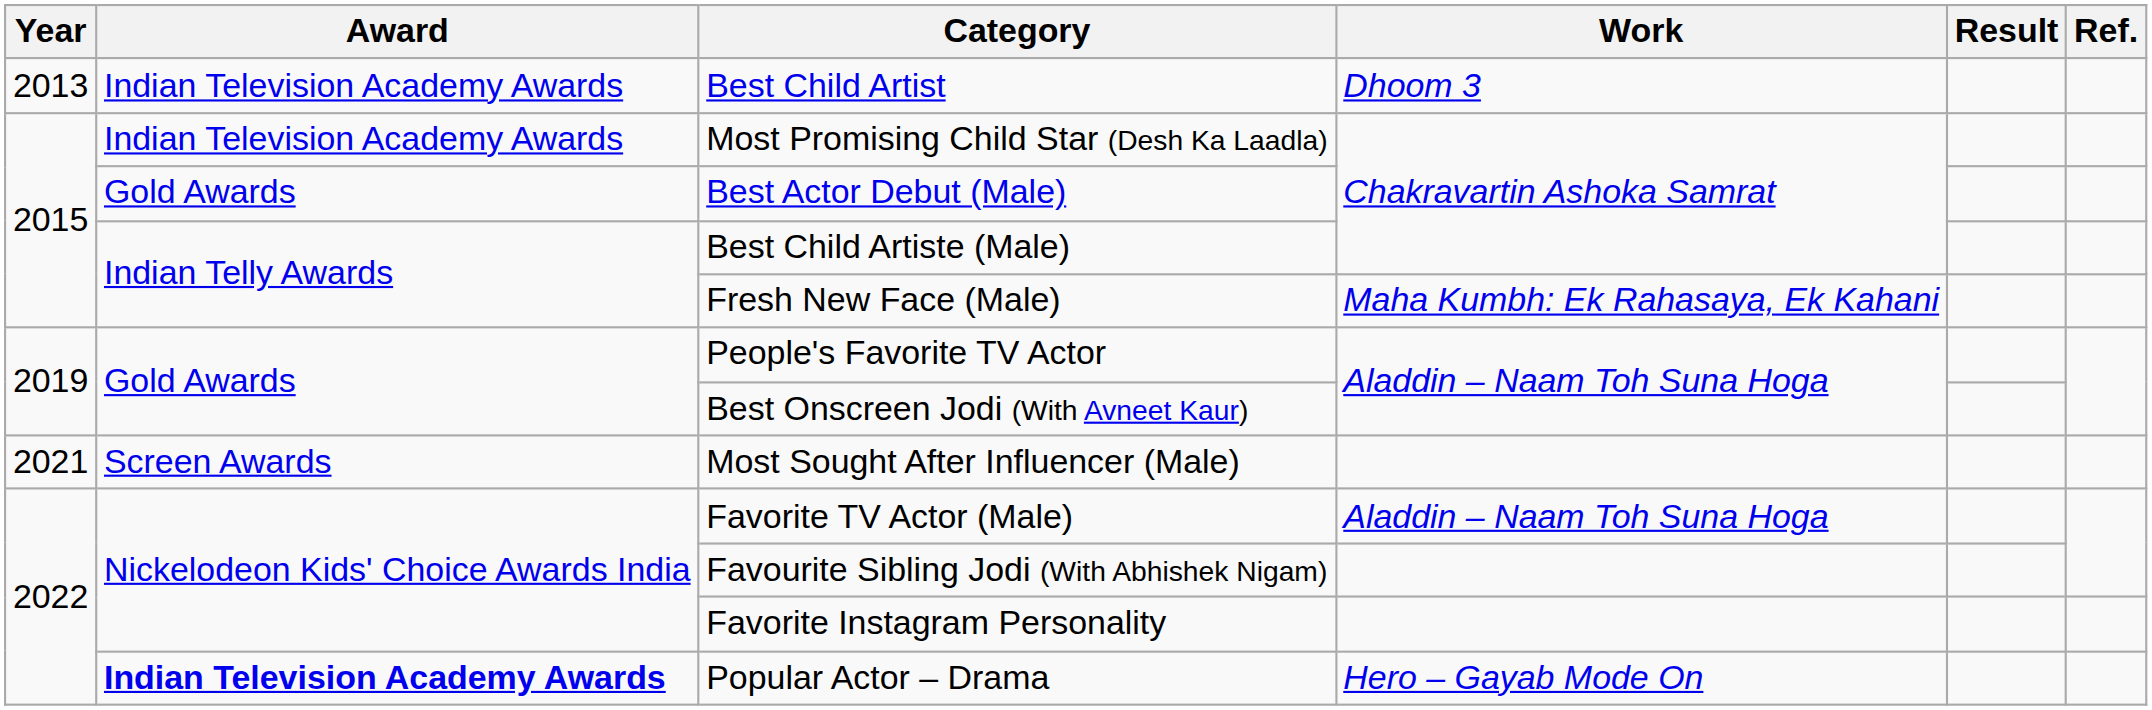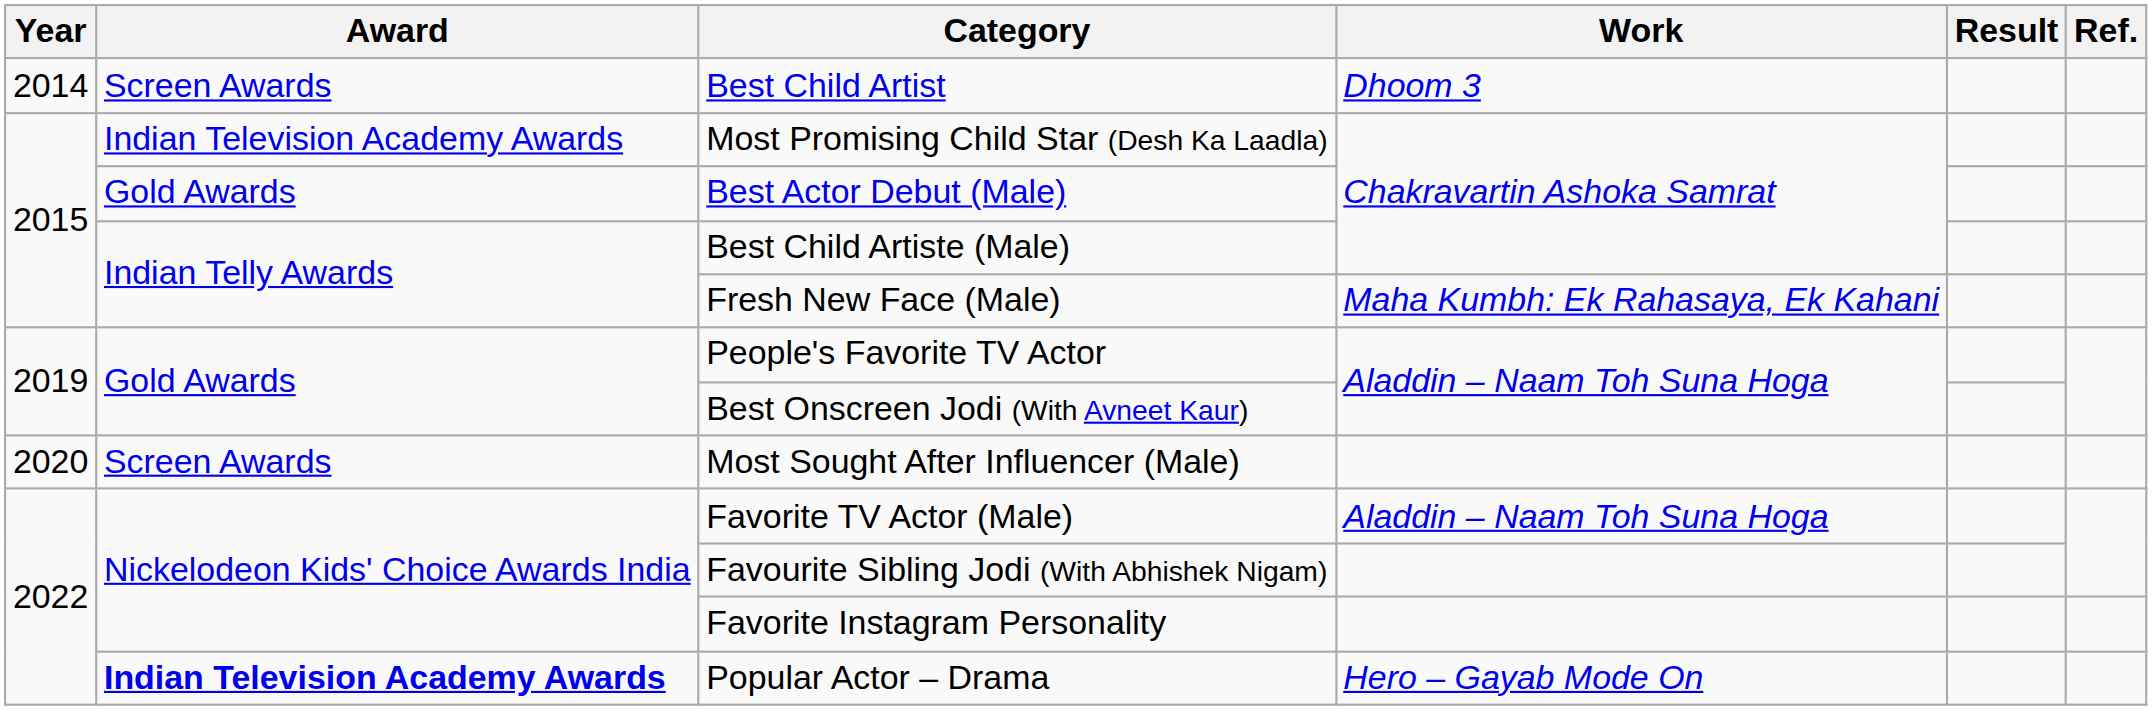Best Child Artist | Year: 2013 -> 2014
Best Child Artist | Award: Indian Television Academy Awards -> Screen Awards
Most Sought After Influencer (Male) | Year: 2021 -> 2020
